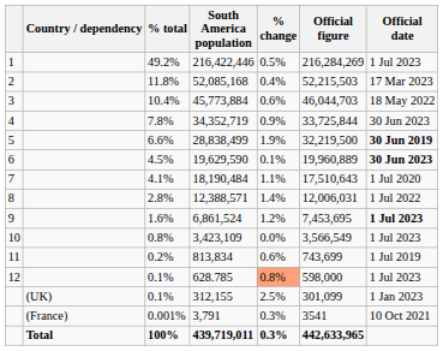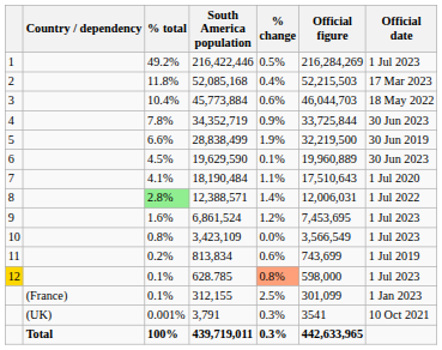28,838,499 | Official date: bold -> normal
19,629,590 | Official date: bold -> normal
12,388,571 | % total: no background -> lightgreen background
6,861,524 | Official date: bold -> normal
628.785 | column 1: no background -> gold background
312,155 | Country / dependency: (UK) -> (France)
3,791 | Country / dependency: (France) -> (UK)
